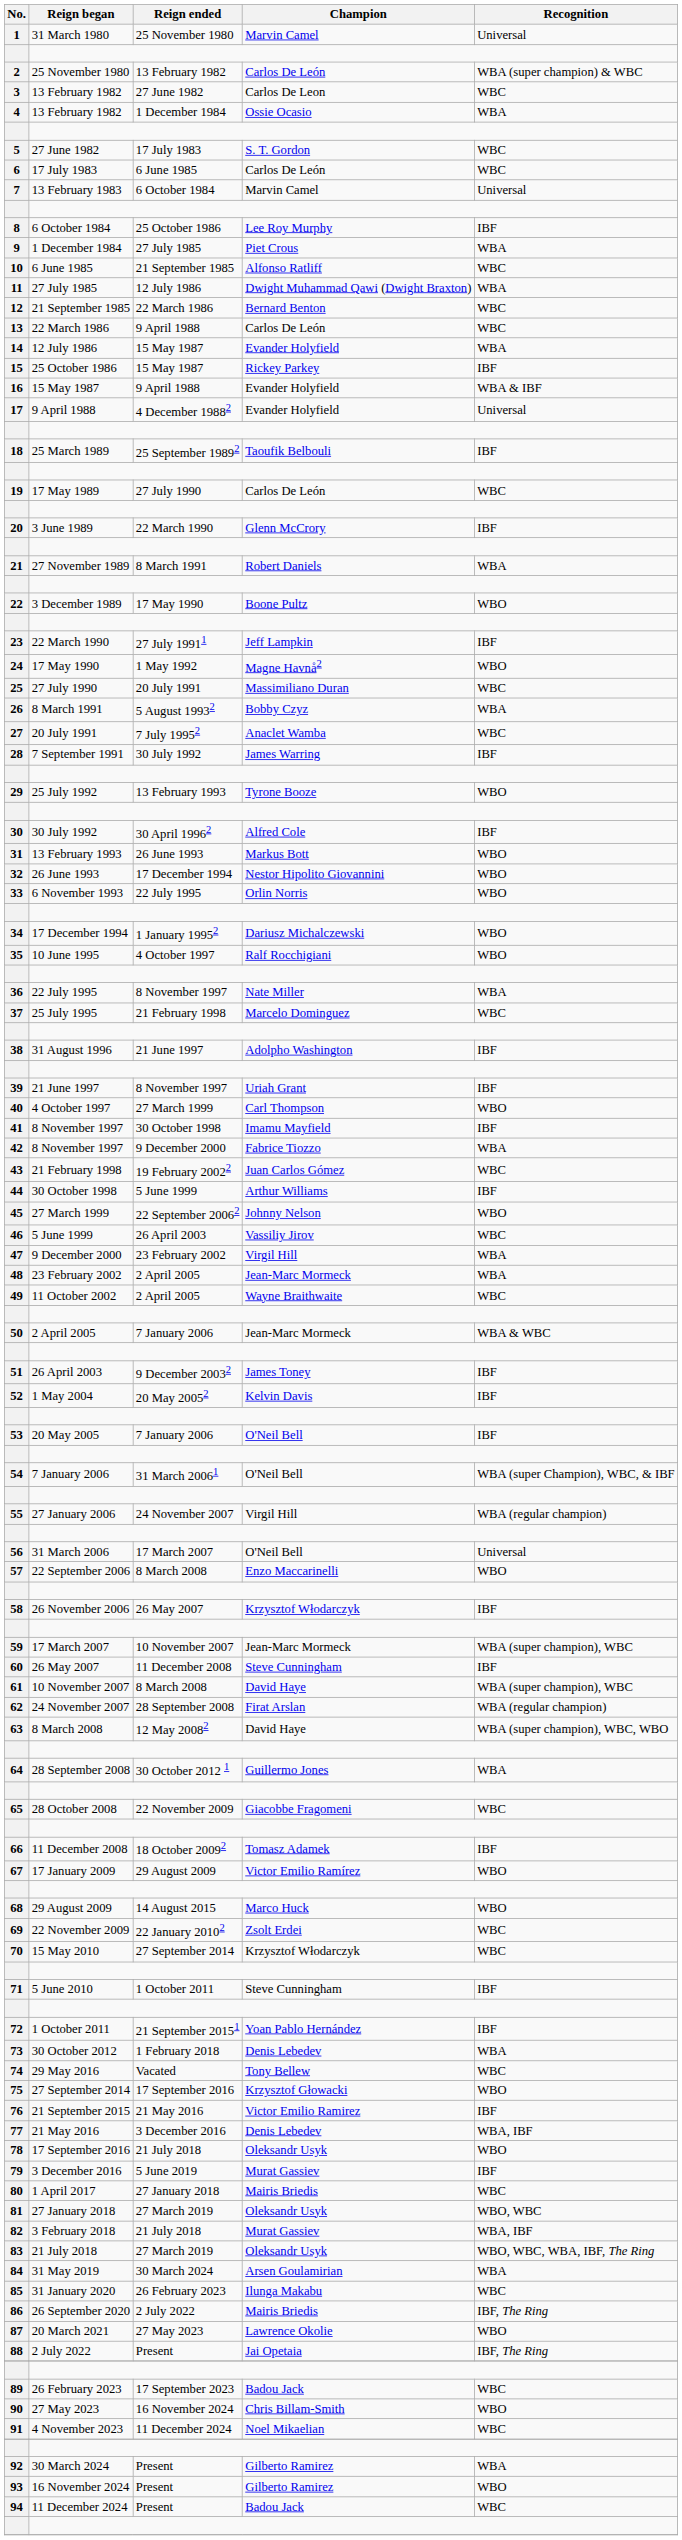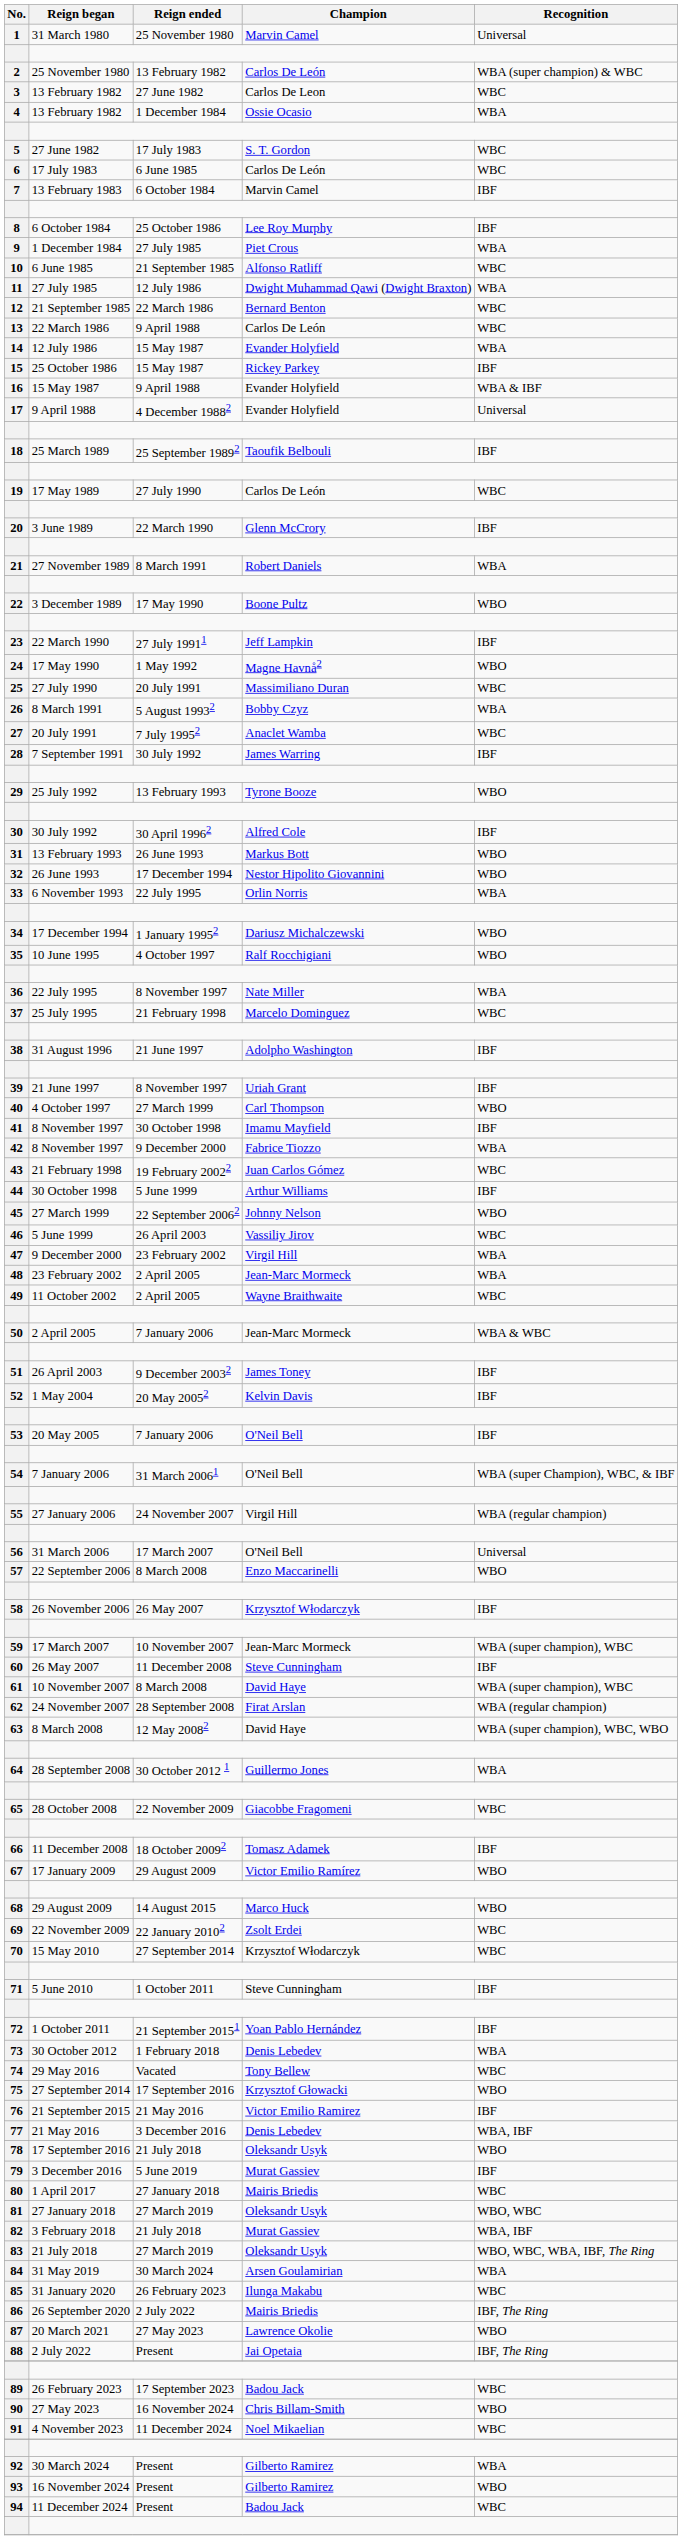7 | Recognition: Universal -> IBF
33 | Recognition: WBO -> WBA
